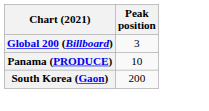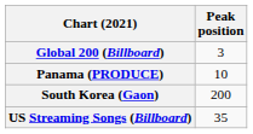+ row: US Streaming Songs (Billboard) | 35
